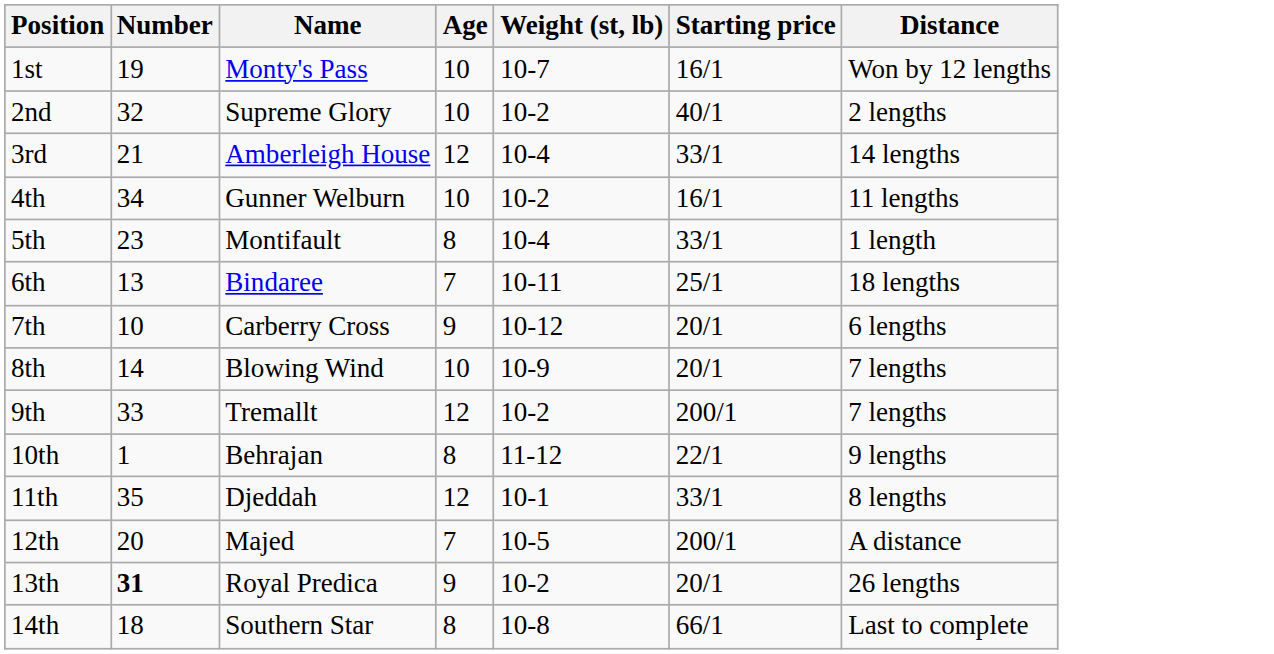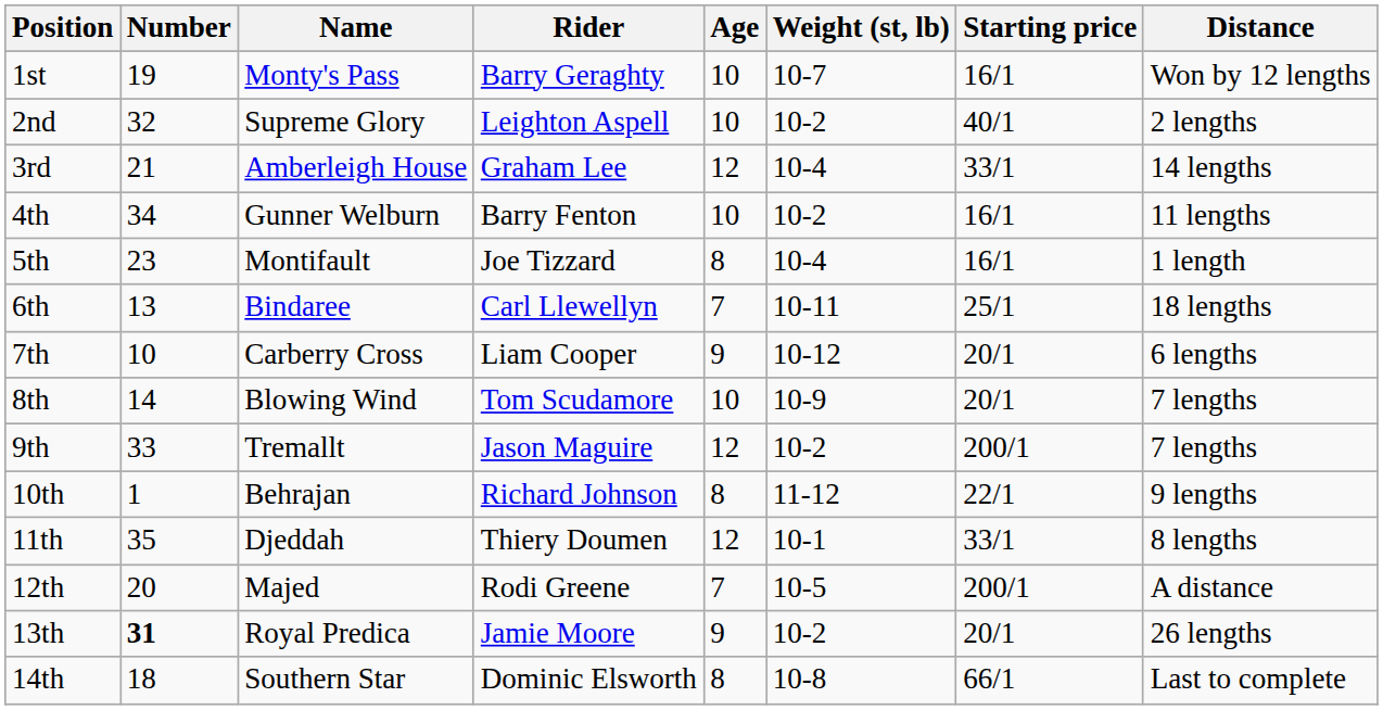+ column: Rider | Barry Geraghty | Leighton Aspell | Graham Lee | Barry Fenton | Joe Tizzard | Carl Llewellyn | Liam Cooper | Tom Scudamore | Jason Maguire | Richard Johnson | Thiery Doumen | Rodi Greene | Jamie Moore | Dominic Elsworth
5th | Starting price: 33/1 -> 16/1
